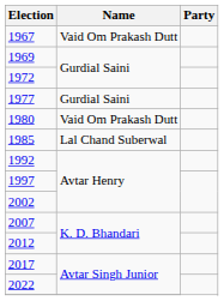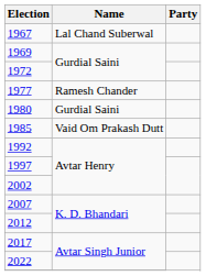1967 | Name: Vaid Om Prakash Dutt -> Lal Chand Suberwal
1977 | Name: Gurdial Saini -> Ramesh Chander
1980 | Name: Vaid Om Prakash Dutt -> Gurdial Saini
1985 | Name: Lal Chand Suberwal -> Vaid Om Prakash Dutt
